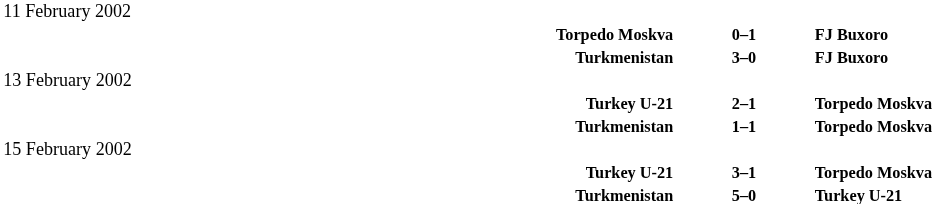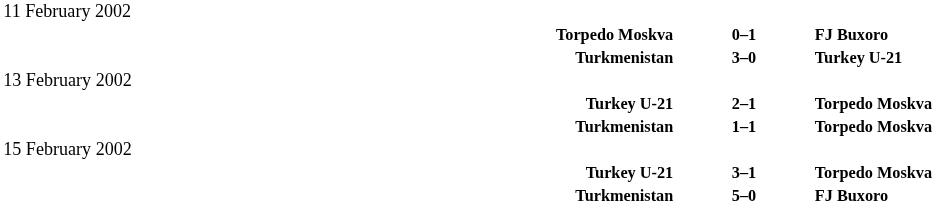3–0 | column 3: FJ Buxoro -> Turkey U-21
5–0 | column 3: Turkey U-21 -> FJ Buxoro
